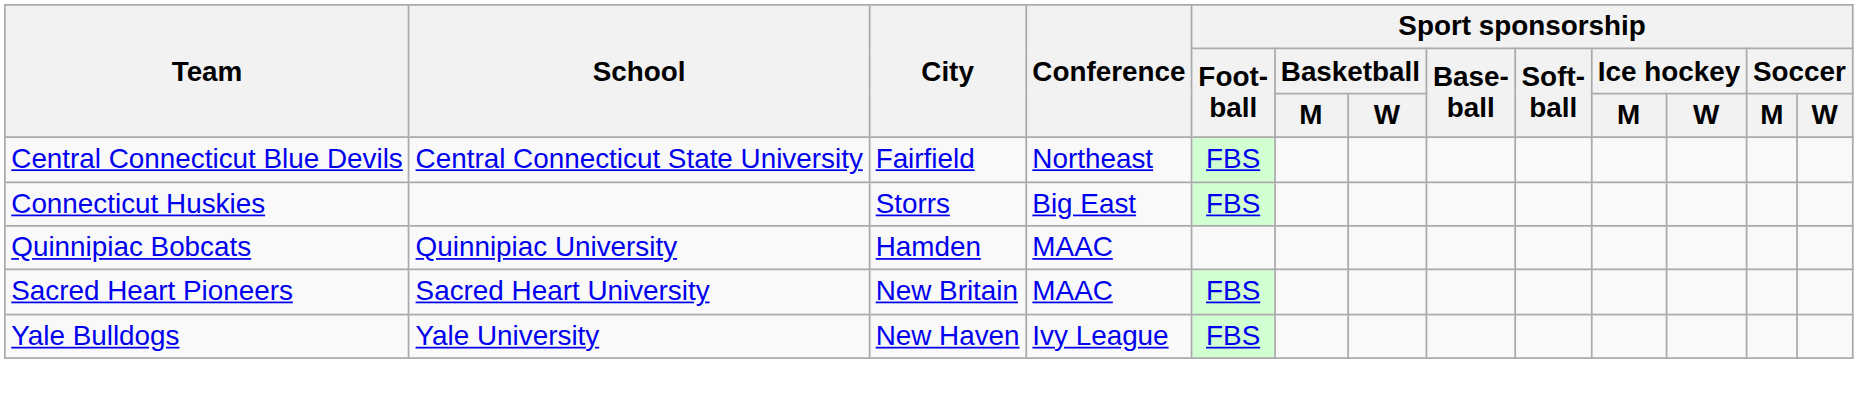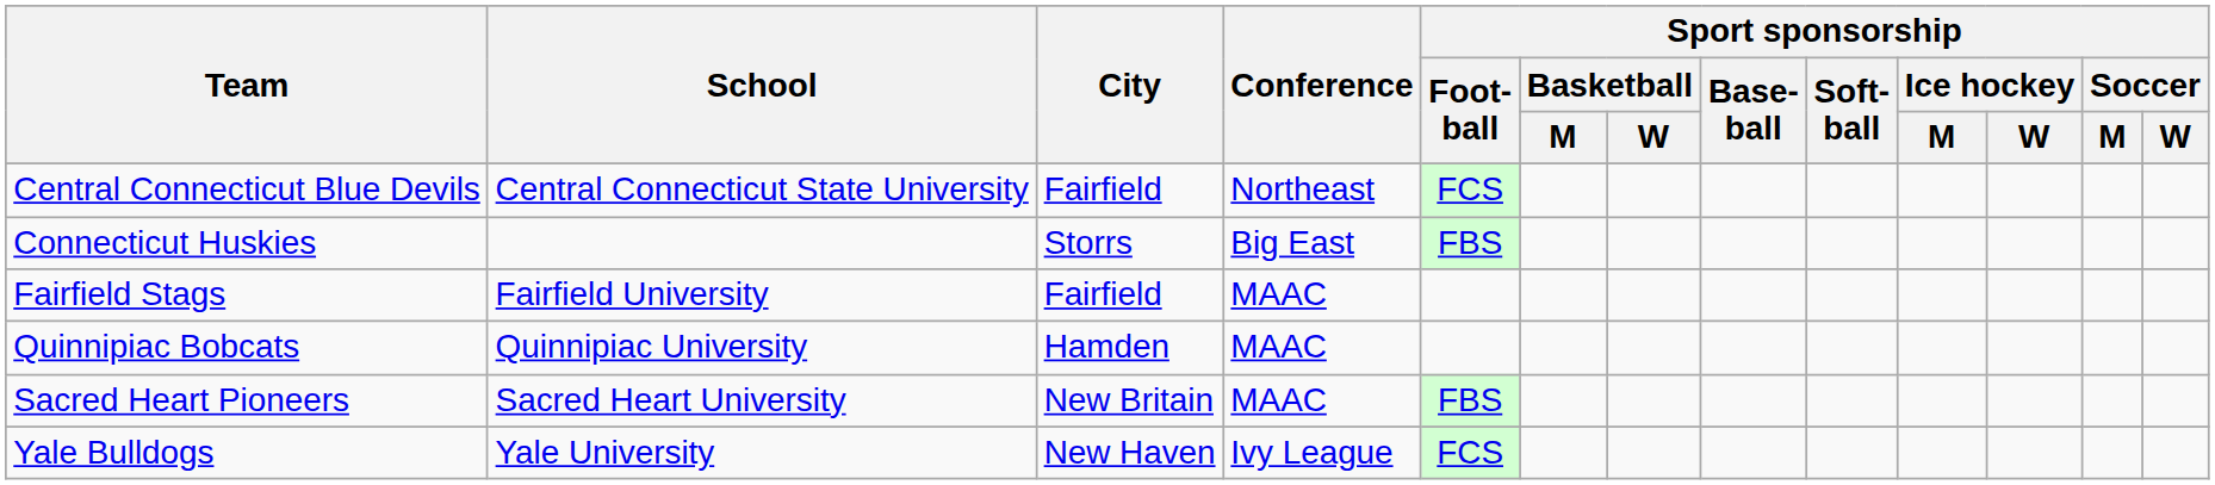Central Connecticut Blue Devils | Sport sponsorship / Foot- ball: FBS -> FCS
+ row: Fairfield Stags | Fairfield University | Fairfield | MAAC
Yale Bulldogs | Sport sponsorship / Foot- ball: FBS -> FCS
